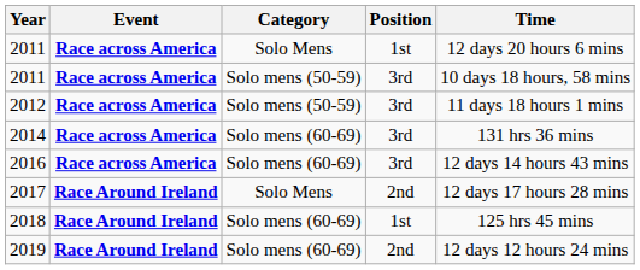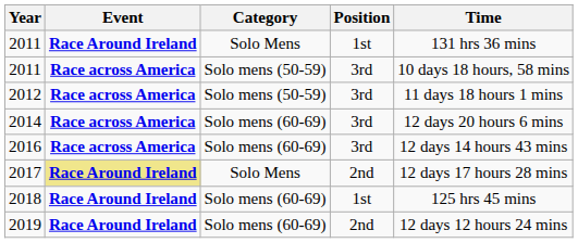2011 / Solo Mens | Event: Race across America -> Race Around Ireland
2011 / Solo Mens | Time: 12 days 20 hours 6 mins -> 131 hrs 36 mins
2014 | Time: 131 hrs 36 mins -> 12 days 20 hours 6 mins
2017 | Event: no background -> khaki background
